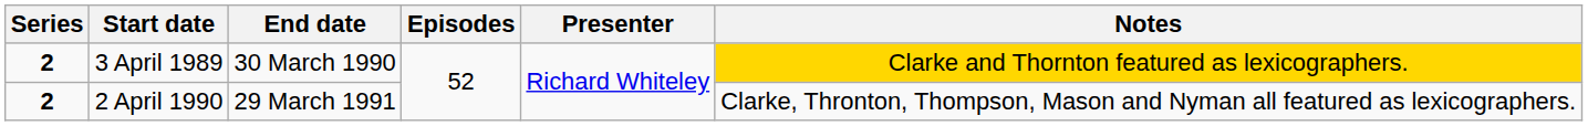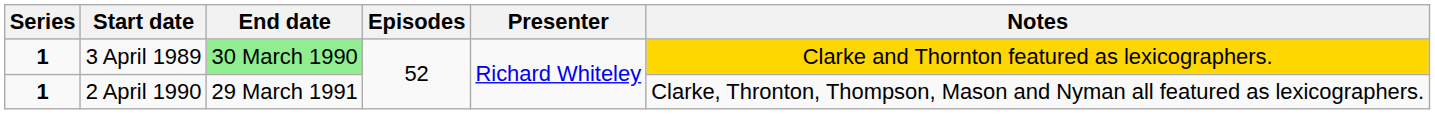3 April 1989 | Series: 2 -> 1
3 April 1989 | End date: no background -> lightgreen background
2 April 1990 | Series: 2 -> 1
